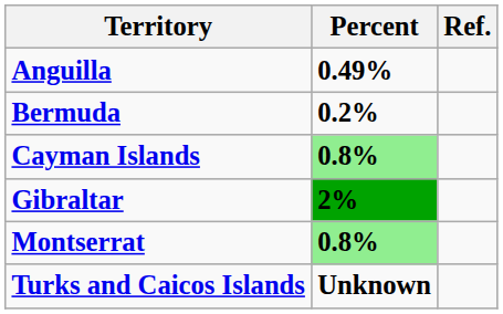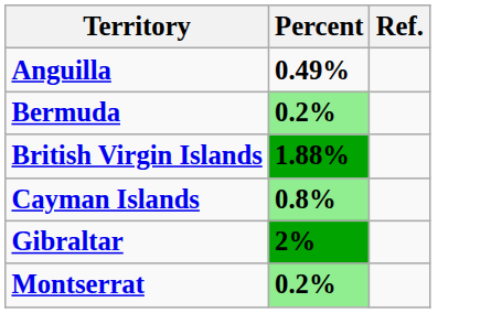Bermuda | Percent: no background -> lightgreen background
+ row: British Virgin Islands | 1.88%
Montserrat | Percent: 0.8% -> 0.2%
- row: Turks and Caicos Islands | Unknown
